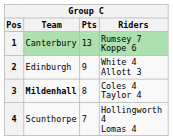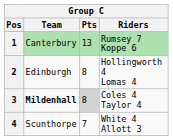2 | Pts: 9 -> 8
2 | Riders: White 4 Allott 3 -> Hollingworth 4 Lomas 4
3 | Pts: no background -> lightgrey background
4 | Riders: Hollingworth 4 Lomas 4 -> White 4 Allott 3
